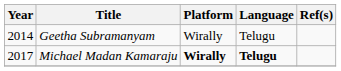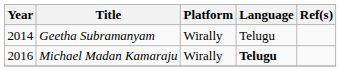Michael Madan Kamaraju | Year: 2017 -> 2016
Michael Madan Kamaraju | Platform: bold -> normal
